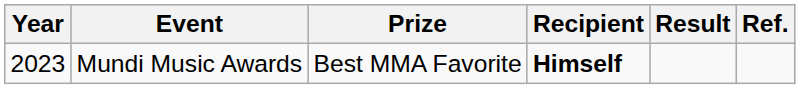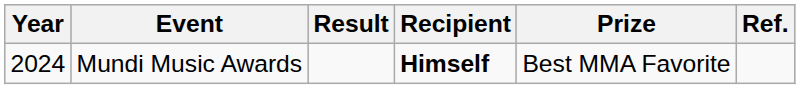columns swapped: Prize <-> Result
Mundi Music Awards | Year: 2023 -> 2024
